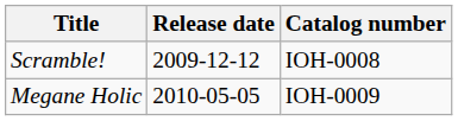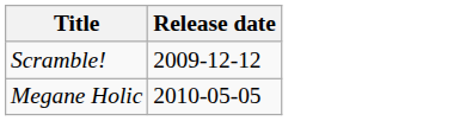- column: Catalog number | IOH-0008 | IOH-0009
